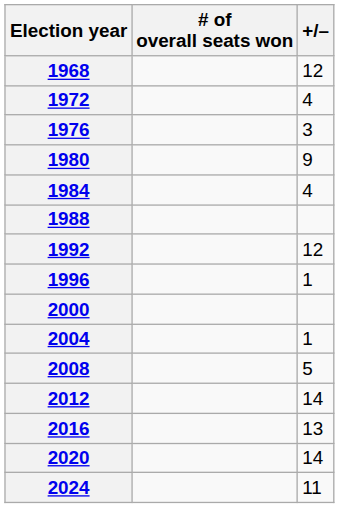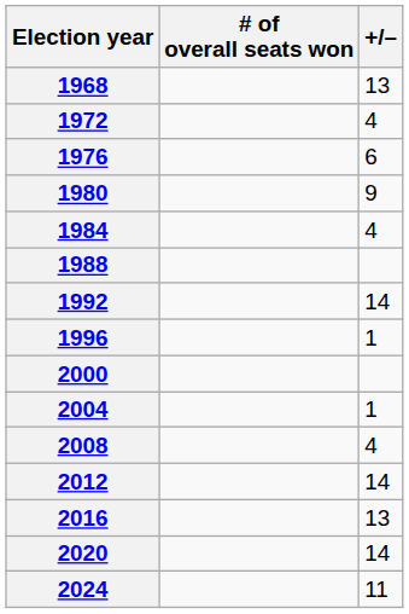1968 | +/–: 12 -> 13
1976 | +/–: 3 -> 6
1992 | +/–: 12 -> 14
2008 | +/–: 5 -> 4
